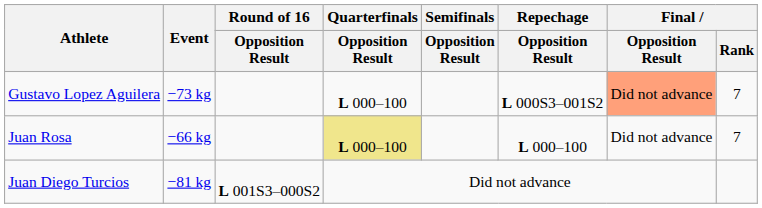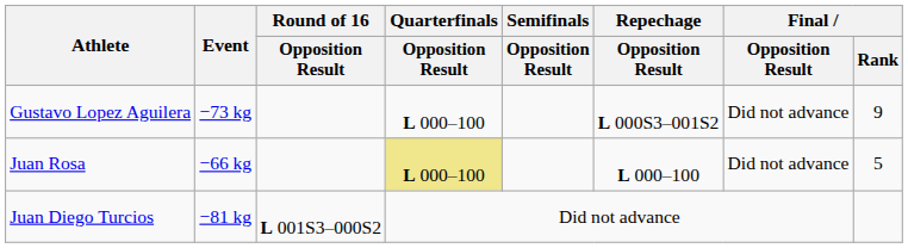Gustavo Lopez Aguilera | Final / Opposition Result: lightsalmon background -> no background
Gustavo Lopez Aguilera | Final / Rank: 7 -> 9
Juan Rosa | Final / Rank: 7 -> 5
